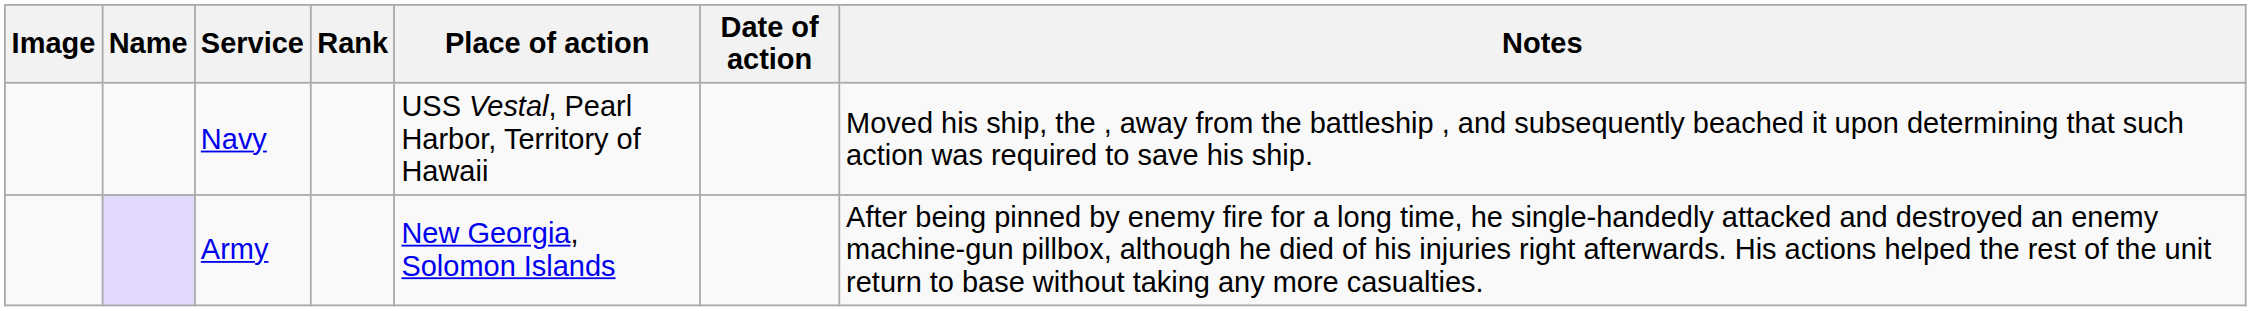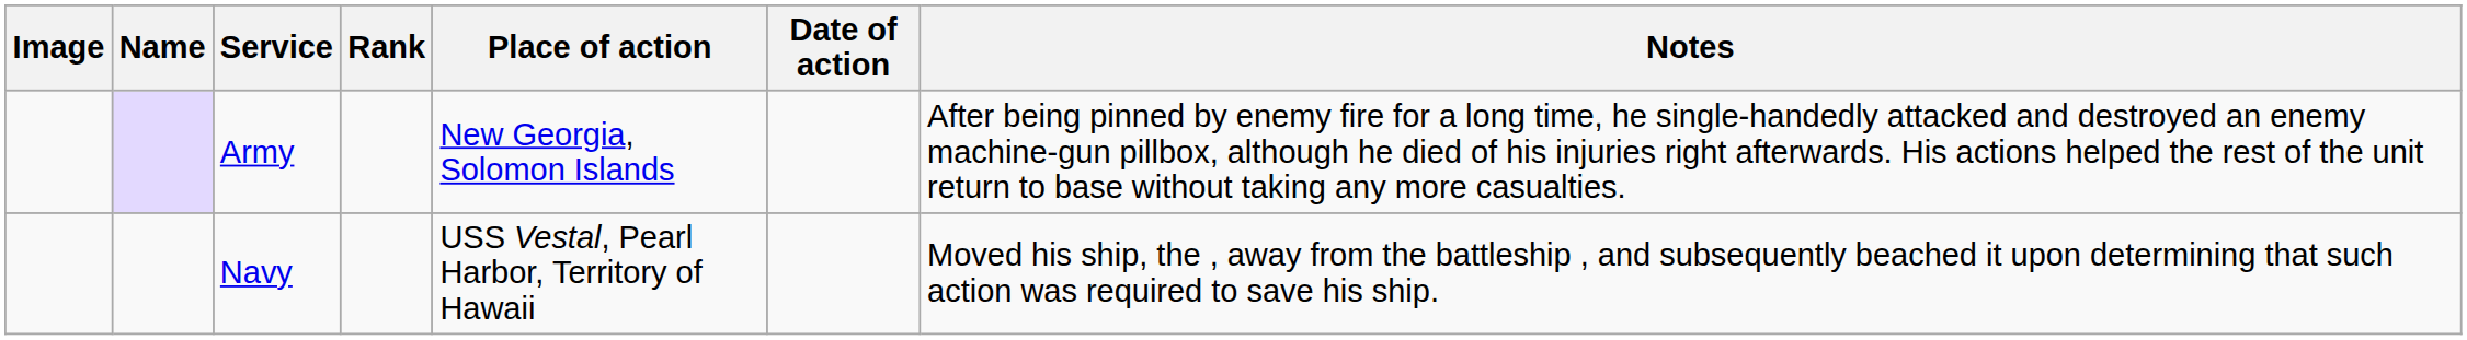rows swapped: Navy <-> Army
